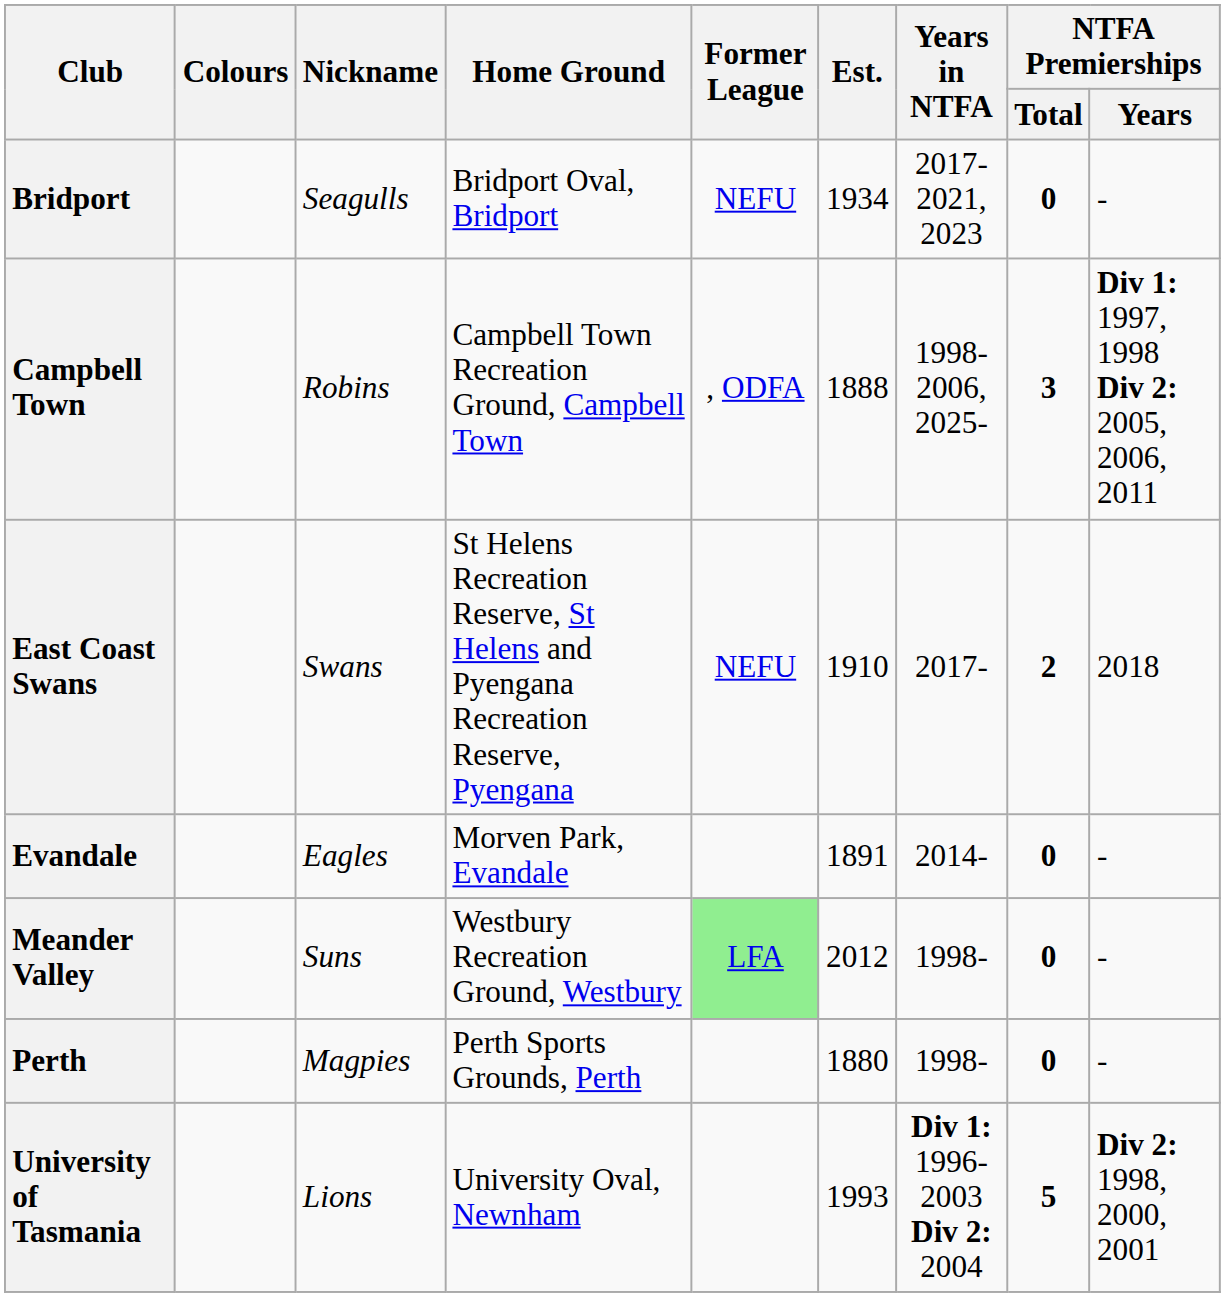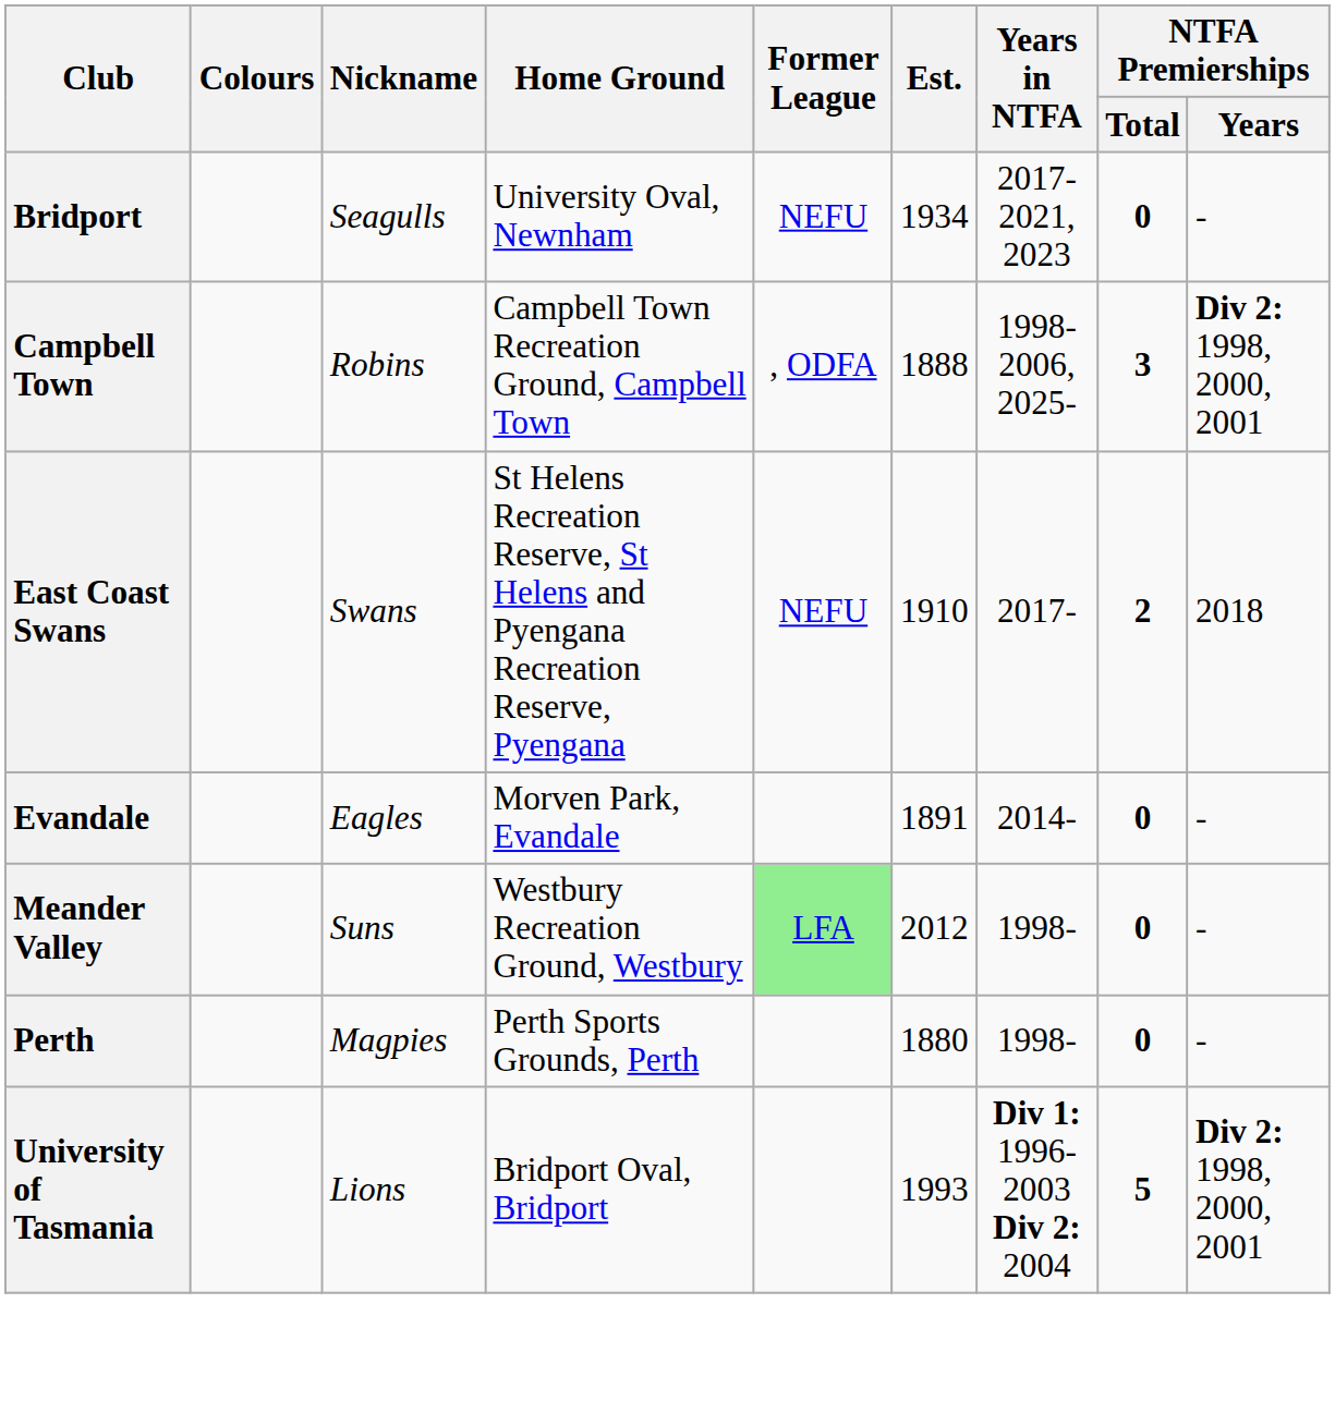Bridport | Home Ground: Bridport Oval, Bridport -> University Oval, Newnham
Campbell Town | NTFA Premierships / Years: Div 1: 1997, 1998 Div 2: 2005, 2006, 2011 -> Div 2: 1998, 2000, 2001
University of Tasmania | Home Ground: University Oval, Newnham -> Bridport Oval, Bridport
